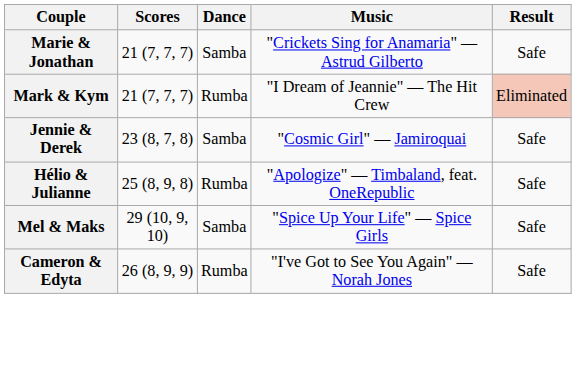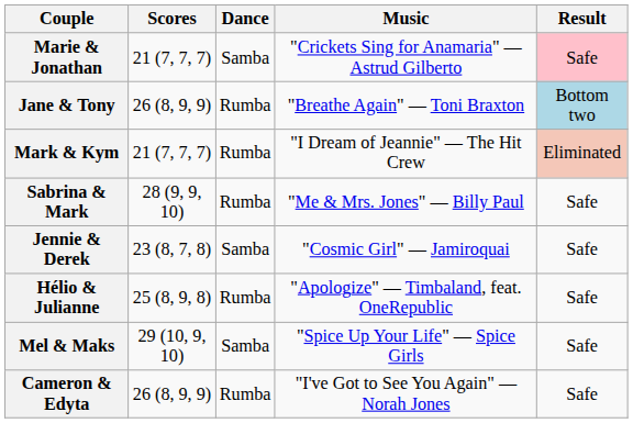Marie & Jonathan | Result: no background -> pink background
+ row: Jane & Tony | 26 (8, 9, 9) | Rumba | "Breathe Again" — Toni Braxton | Bottom two
+ row: Sabrina & Mark | 28 (9, 9, 10) | Rumba | "Me & Mrs. Jones" — Billy Paul | Safe
